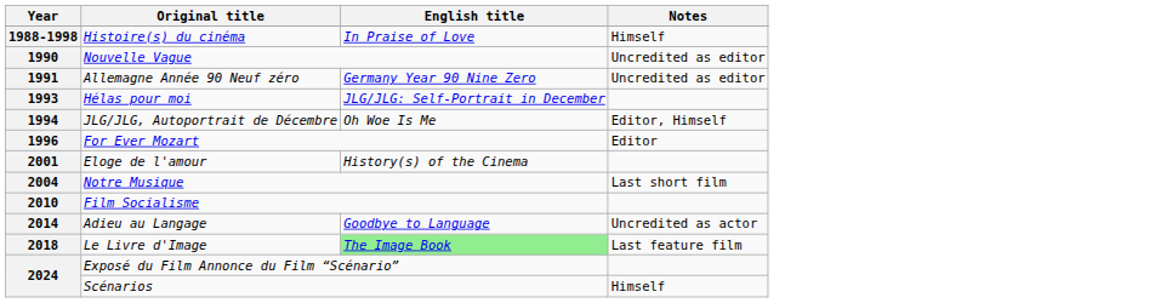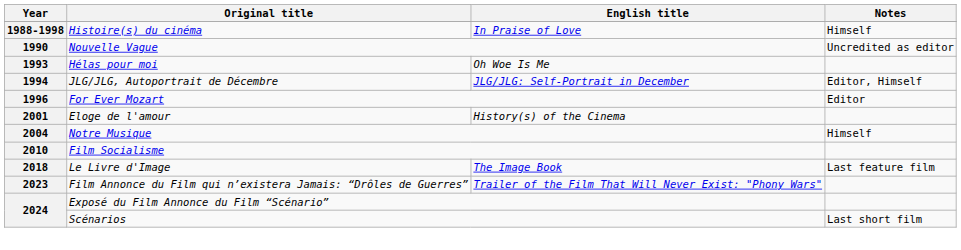- row: 1991 | Allemagne Année 90 Neuf zéro | Germany Year 90 Nine Zero | Uncredited as editor
1993 | English title: JLG/JLG: Self-Portrait in December -> Oh Woe Is Me
1994 | English title: Oh Woe Is Me -> JLG/JLG: Self-Portrait in December
2004 | Notes: Last short film -> Himself
- row: 2014 | Adieu au Langage | Goodbye to Language | Uncredited as actor
2018 | English title: lightgreen background -> no background
+ row: 2023 | Film Annonce du Film qui n’existera Jamais: “Drôles de Guerres” | Trailer of the Film That Will Never Exist: "Phony Wars"
2024 / Scénarios | Notes: Himself -> Last short film
